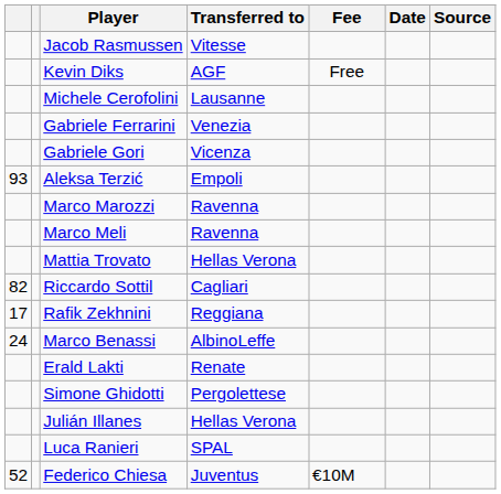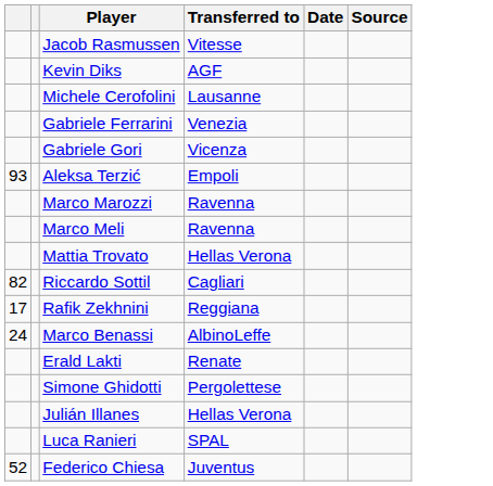- column: Fee | Free | €10M
